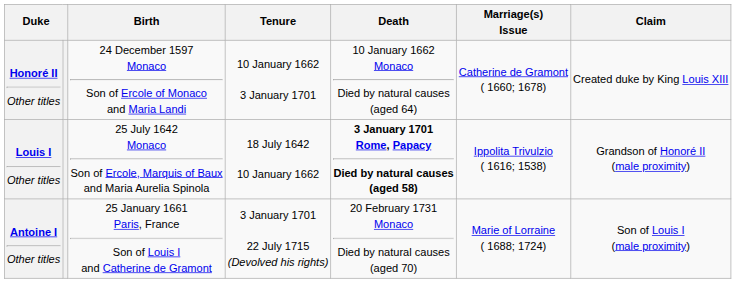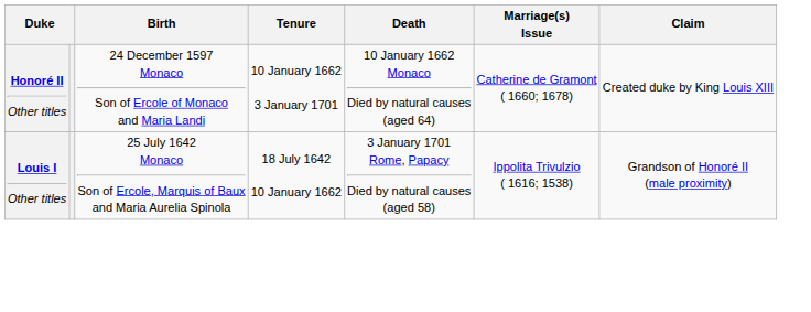Louis I Other titles | Death: bold -> normal
- row: Antoine I Other titles | 25 January 1661 Paris, France Son of Louis I and Catherine de Gramont | 3 January 1701 22 July 1715 (Devolved his rights) | 20 February 1731 Monaco Died by natural causes (aged 70) | Marie of Lorraine ( 1688; 1724) | Son of Louis I (male proximity)
